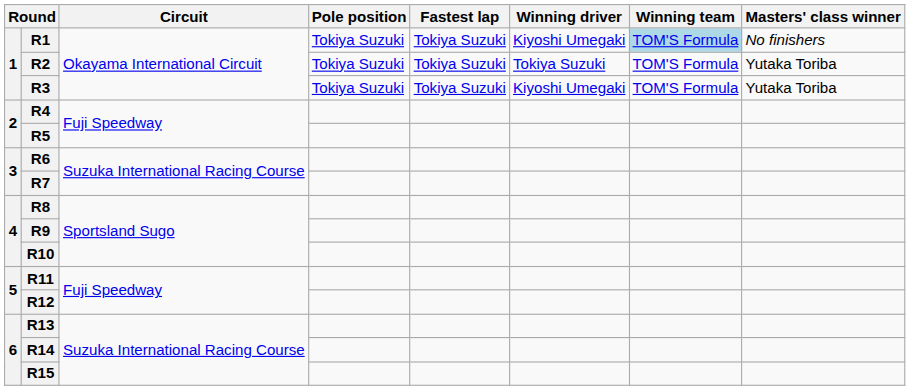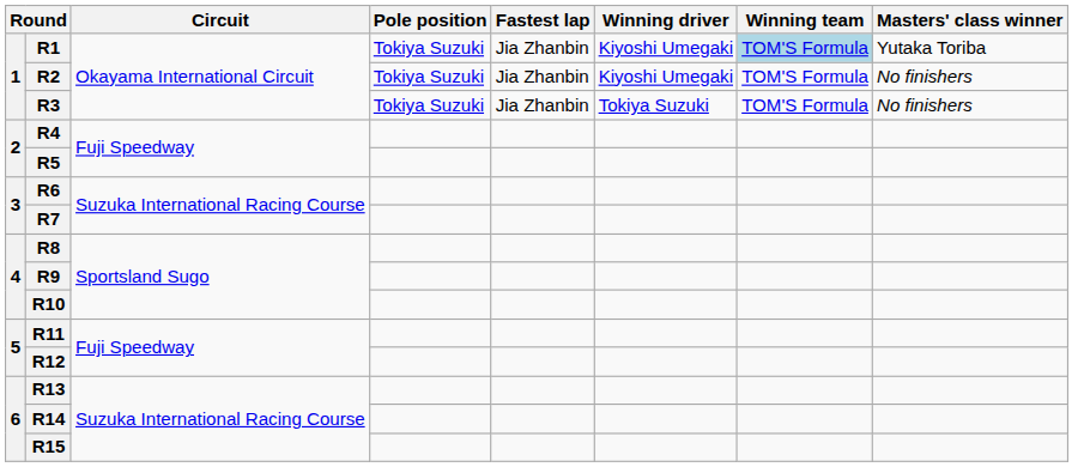R1 | Fastest lap: Tokiya Suzuki -> Jia Zhanbin
R1 | Masters' class winner: No finishers -> Yutaka Toriba
R2 | Fastest lap: Tokiya Suzuki -> Jia Zhanbin
R2 | Winning driver: Tokiya Suzuki -> Kiyoshi Umegaki
R2 | Masters' class winner: Yutaka Toriba -> No finishers
R3 | Fastest lap: Tokiya Suzuki -> Jia Zhanbin
R3 | Winning driver: Kiyoshi Umegaki -> Tokiya Suzuki
R3 | Masters' class winner: Yutaka Toriba -> No finishers
